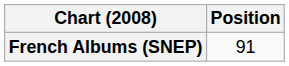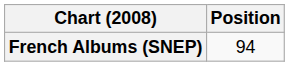French Albums (SNEP) | Position: 91 -> 94
